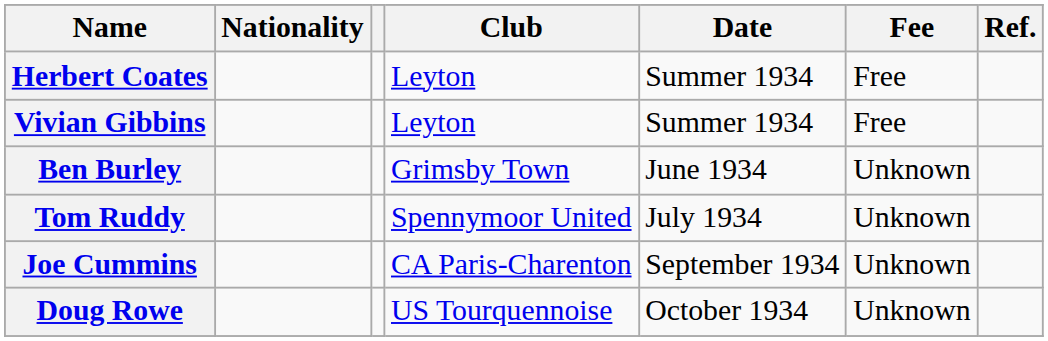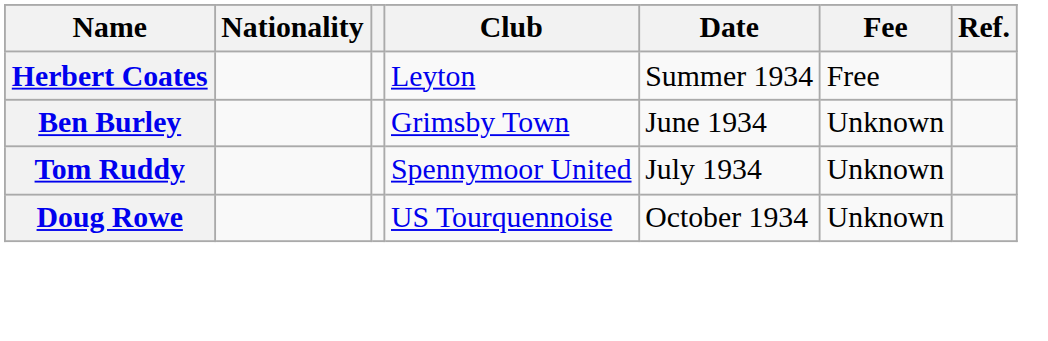- row: Vivian Gibbins | Leyton | Summer 1934 | Free
- row: Joe Cummins | CA Paris-Charenton | September 1934 | Unknown
